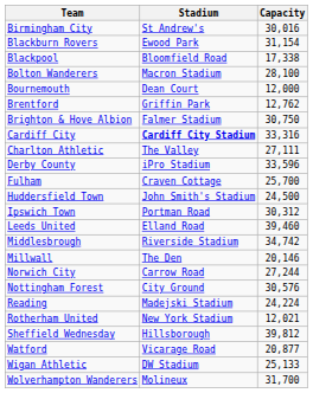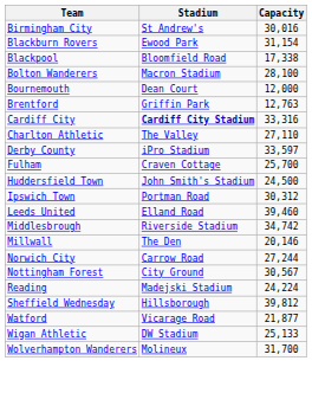Brentford | Capacity: 12,762 -> 12,763
- row: Brighton & Hove Albion | Falmer Stadium | 30,750
Charlton Athletic | Capacity: 27,111 -> 27,110
Derby County | Capacity: 33,596 -> 33,597
Nottingham Forest | Capacity: 30,576 -> 30,567
- row: Rotherham United | New York Stadium | 12,021
Watford | Capacity: 20,877 -> 21,877
